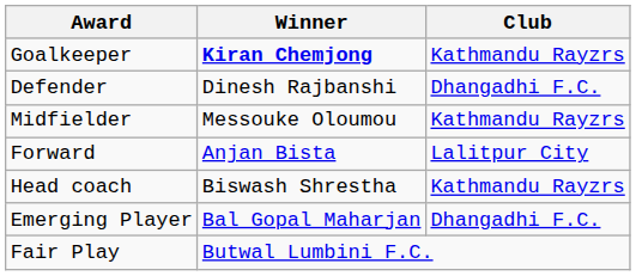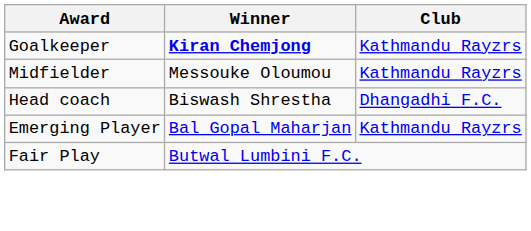- row: Defender | Dinesh Rajbanshi | Dhangadhi F.C.
- row: Forward | Anjan Bista | Lalitpur City
Head coach | Club: Kathmandu Rayzrs -> Dhangadhi F.C.
Emerging Player | Club: Dhangadhi F.C. -> Kathmandu Rayzrs
